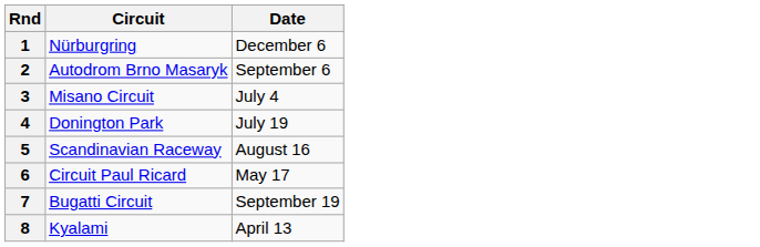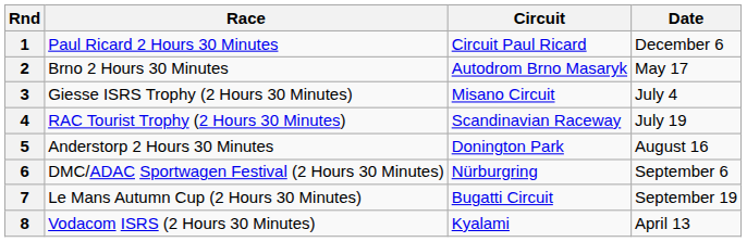+ column: Race | Paul Ricard 2 Hours 30 Minutes | Brno 2 Hours 30 Minutes | Giesse ISRS Trophy (2 Hours 30 Minutes) | RAC Tourist Trophy (2 Hours 30 Minutes) | Anderstorp 2 Hours 30 Minutes | DMC/ADAC Sportwagen Festival (2 Hours 30 Minutes) | Le Mans Autumn Cup (2 Hours 30 Minutes) | Vodacom ISRS (2 Hours 30 Minutes)
1 | Circuit: Nürburgring -> Circuit Paul Ricard
2 | Date: September 6 -> May 17
4 | Circuit: Donington Park -> Scandinavian Raceway
5 | Circuit: Scandinavian Raceway -> Donington Park
6 | Circuit: Circuit Paul Ricard -> Nürburgring
6 | Date: May 17 -> September 6
